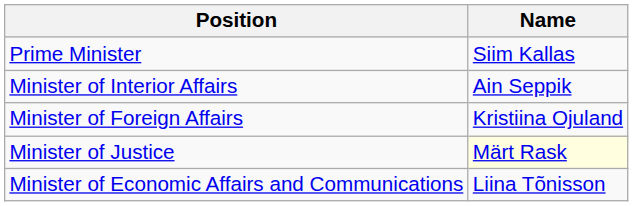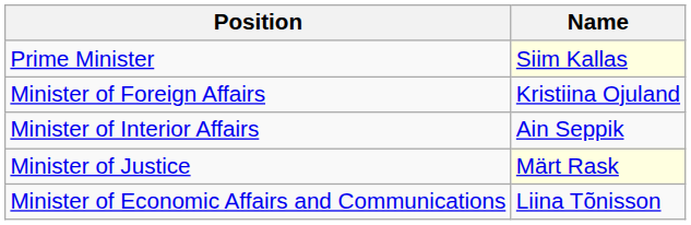Prime Minister | Name: no background -> lightyellow background
rows swapped: Minister of Interior Affairs <-> Minister of Foreign Affairs
